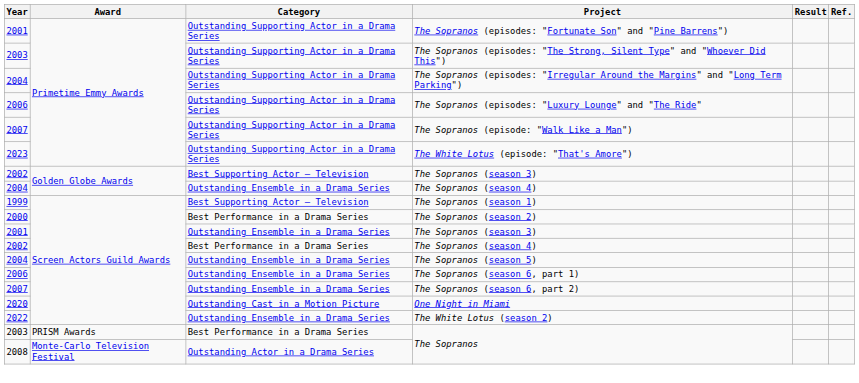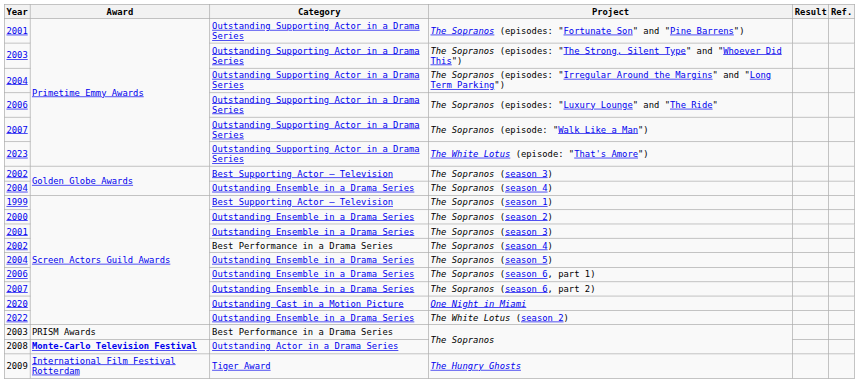The Sopranos (season 2) | Category: Best Performance in a Drama Series -> Outstanding Ensemble in a Drama Series
2008 / The Sopranos | Award: normal -> bold
+ row: 2009 | International Film Festival Rotterdam | Tiger Award | The Hungry Ghosts
